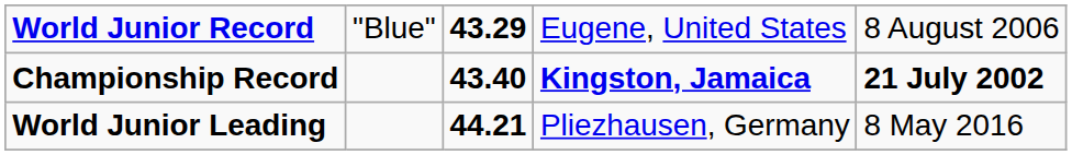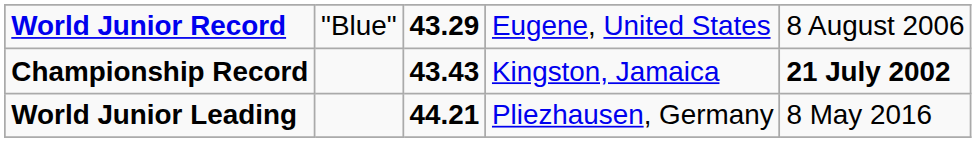Championship Record | column 3: 43.40 -> 43.43
Championship Record | column 4: bold -> normal
